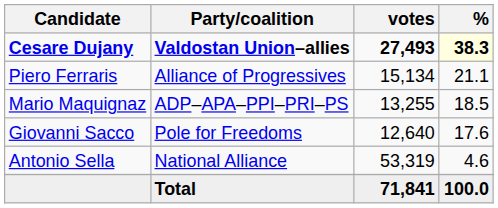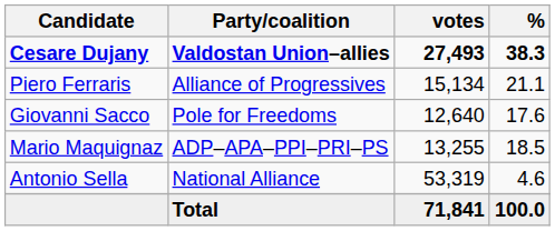Cesare Dujany | %: lightyellow background -> no background
rows swapped: Mario Maquignaz <-> Giovanni Sacco
